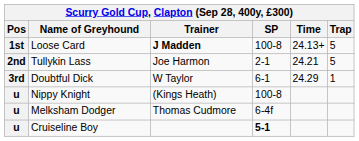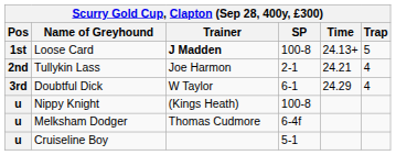Tullykin Lass | Trap: 5 -> 4
Doubtful Dick | Trap: 1 -> 4
Cruiseline Boy | SP: bold -> normal
